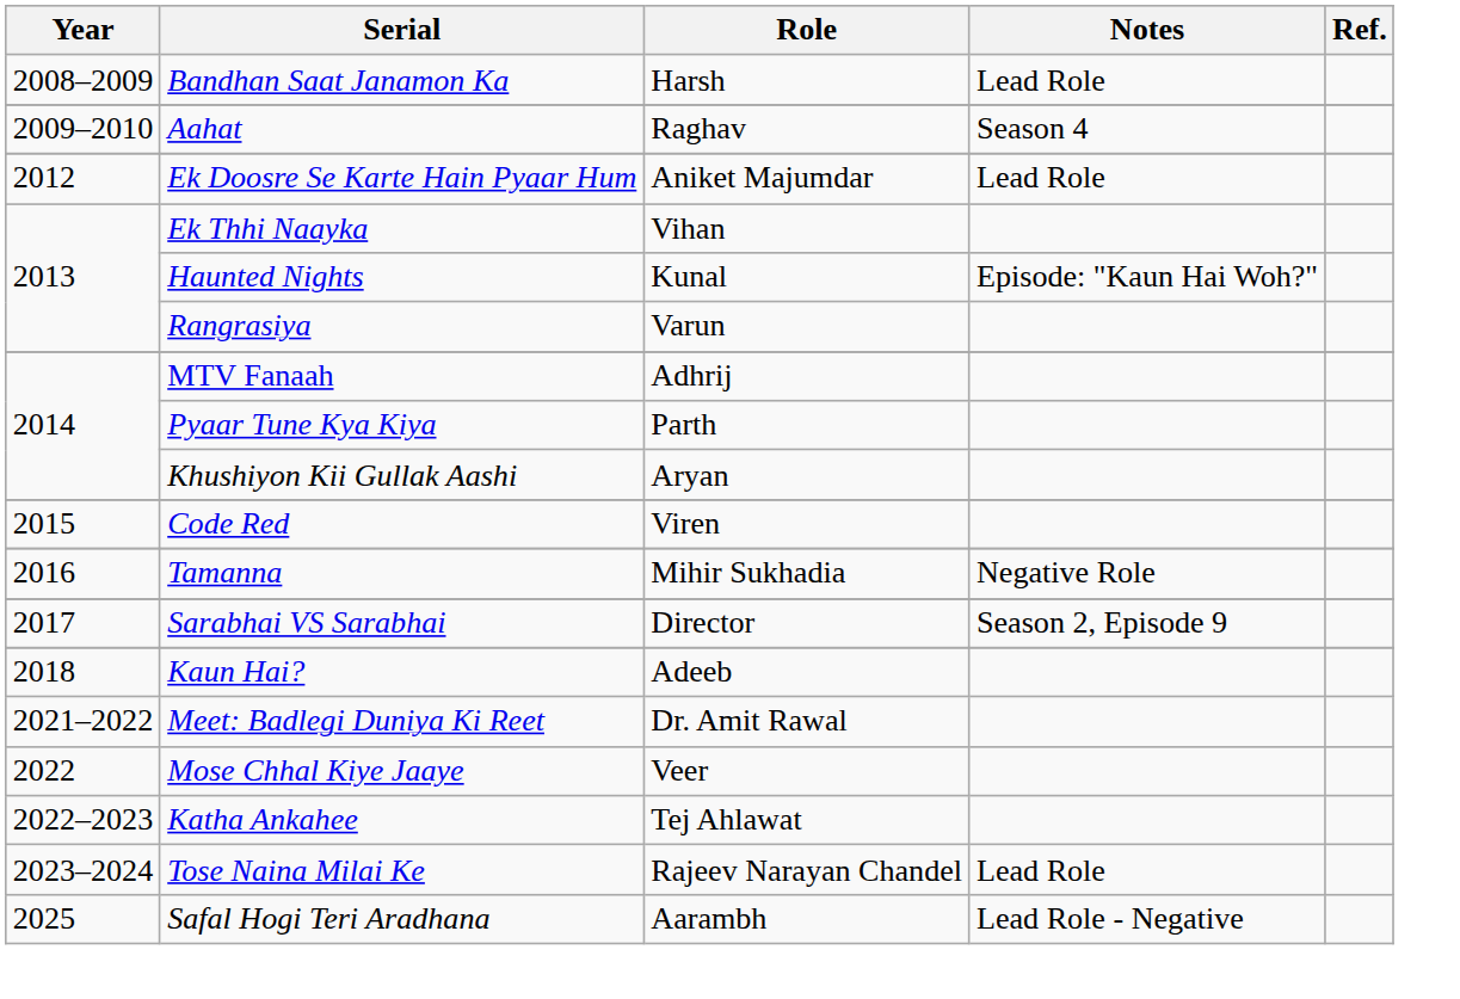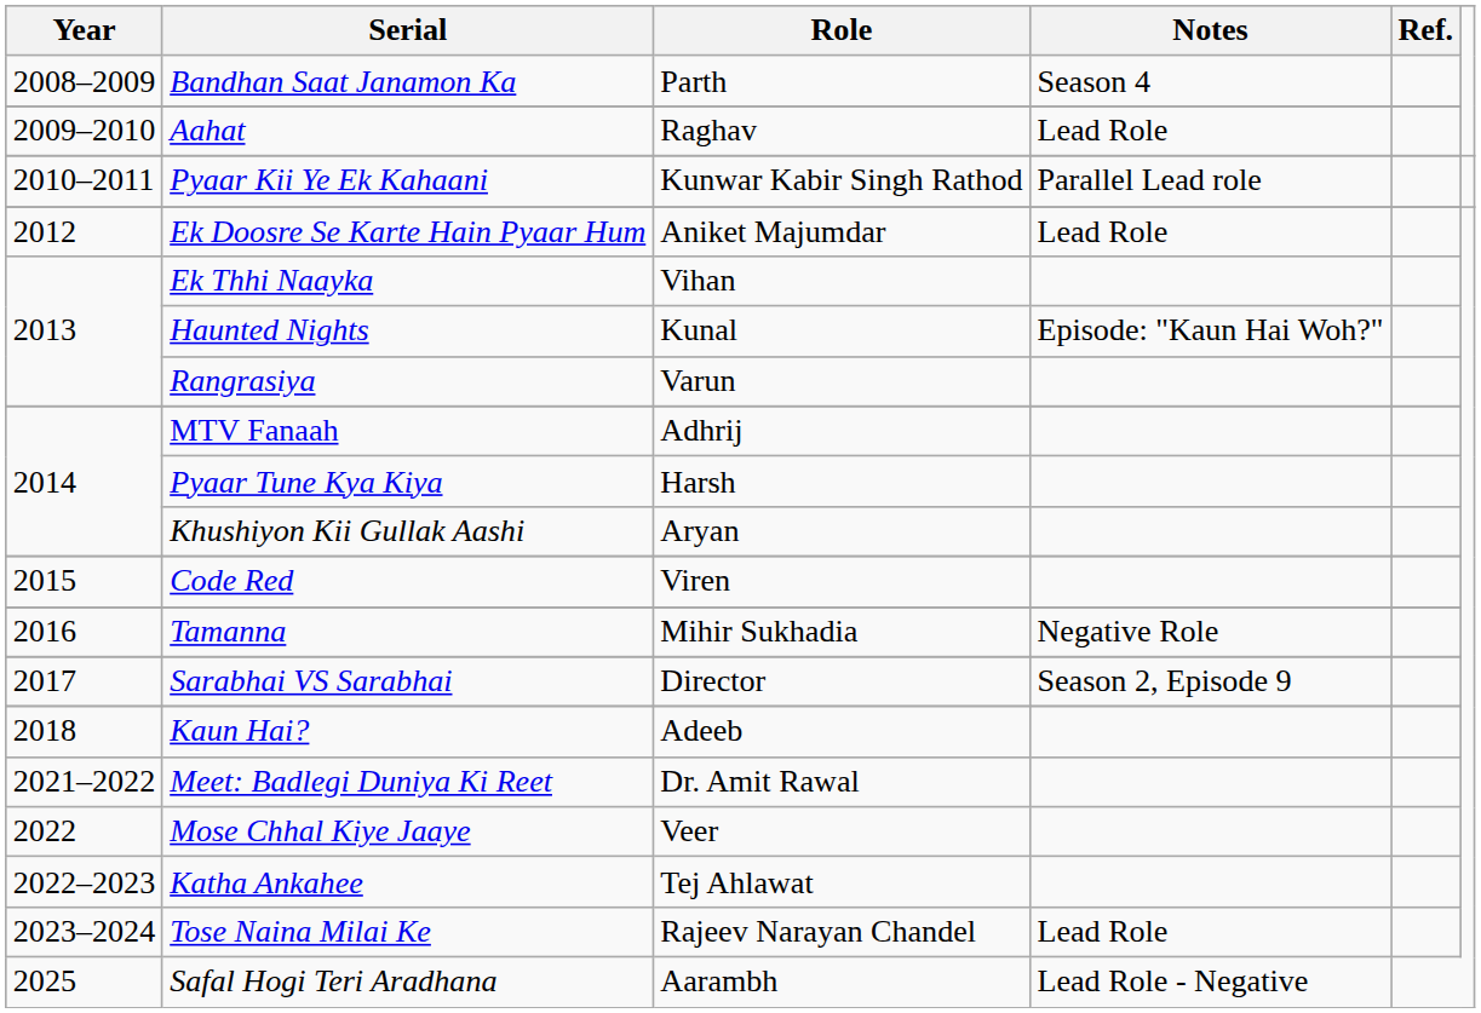Bandhan Saat Janamon Ka | Role: Harsh -> Parth
Bandhan Saat Janamon Ka | Notes: Lead Role -> Season 4
Aahat | Notes: Season 4 -> Lead Role
+ row: 2010–2011 | Pyaar Kii Ye Ek Kahaani | Kunwar Kabir Singh Rathod | Parallel Lead role
Pyaar Tune Kya Kiya | Role: Parth -> Harsh
